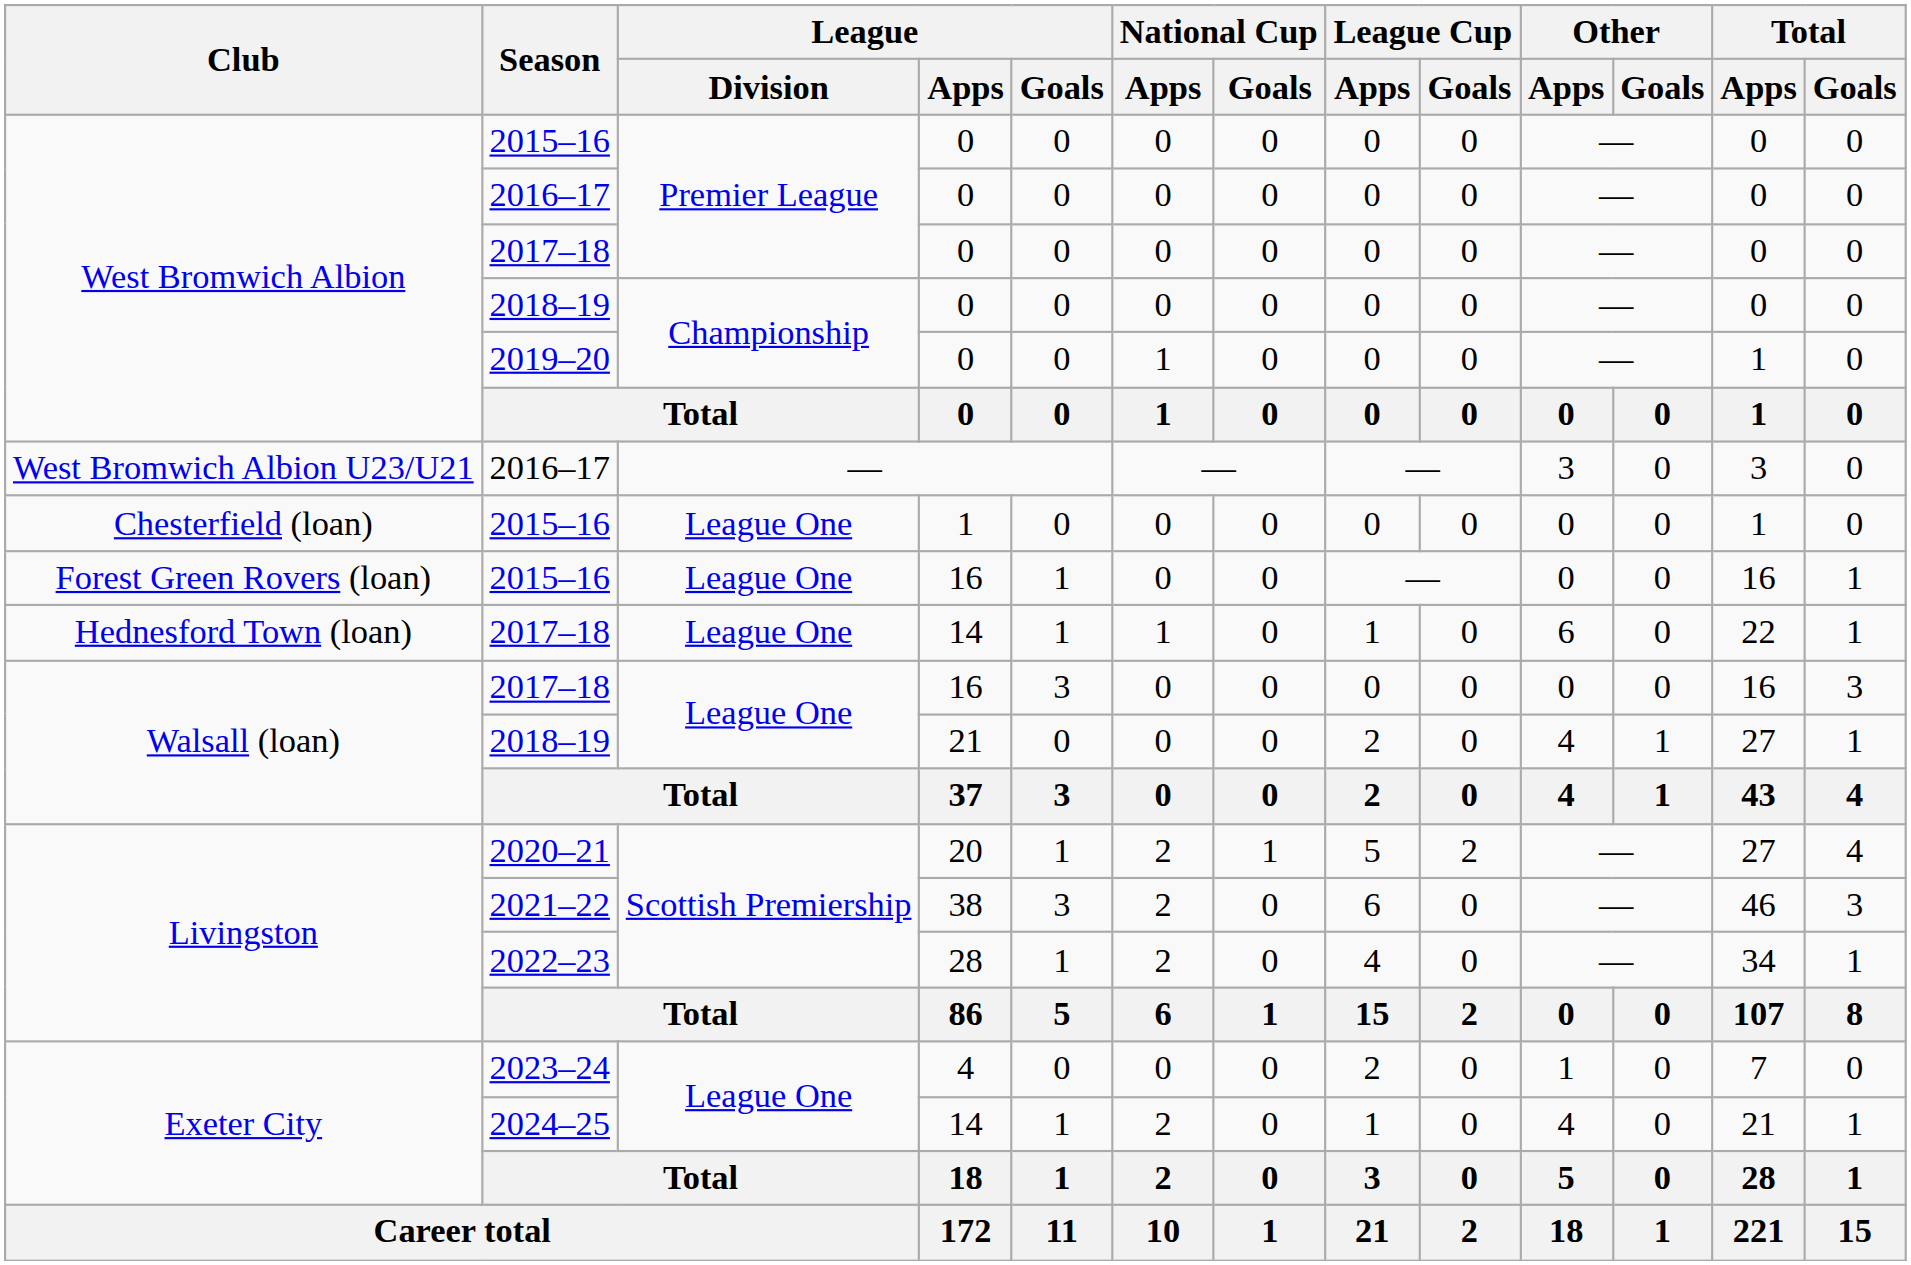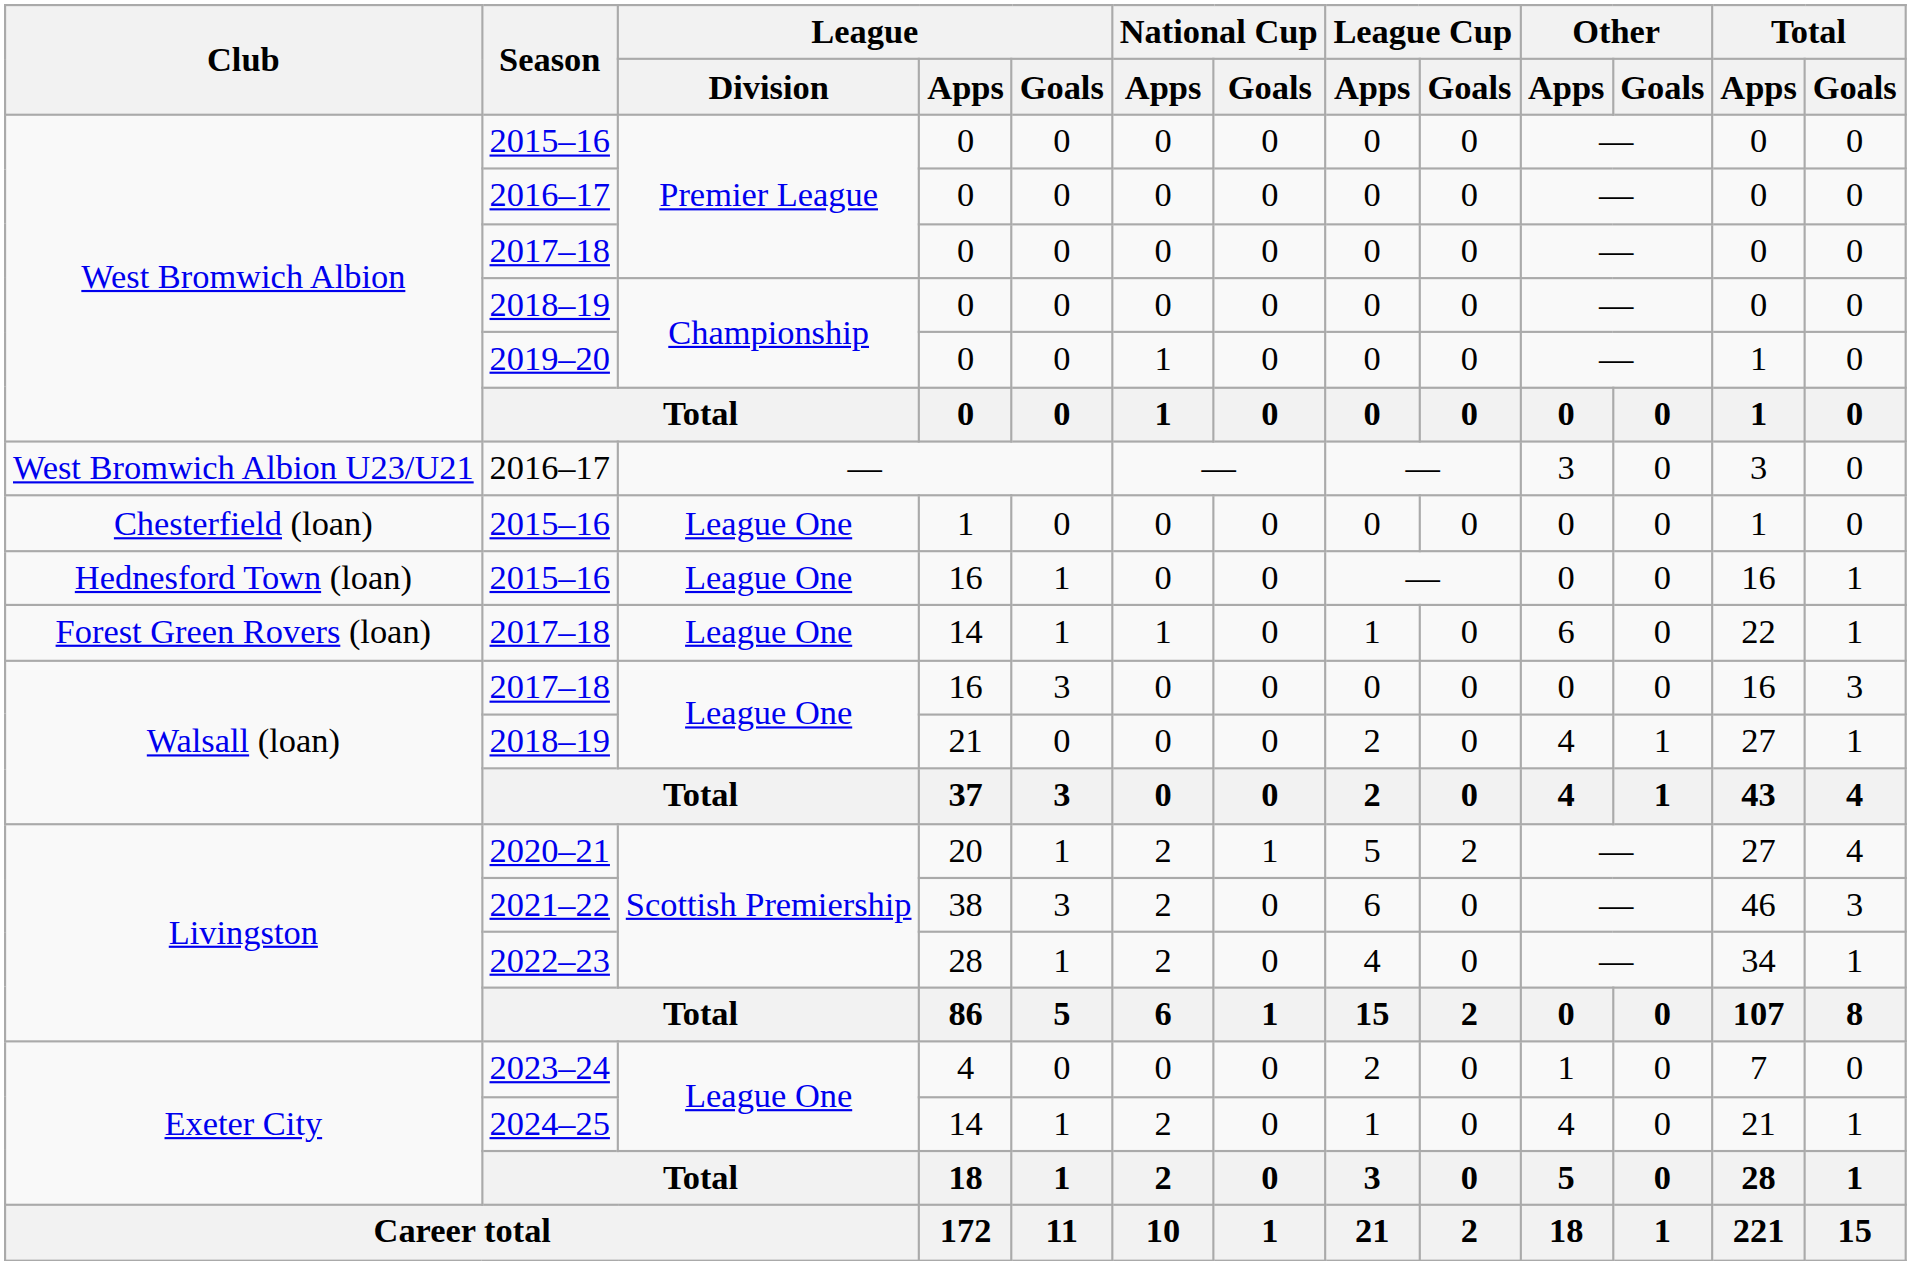2015–16 / 16 | Club: Forest Green Rovers (loan) -> Hednesford Town (loan)
2017–18 / 14 | Club: Hednesford Town (loan) -> Forest Green Rovers (loan)
